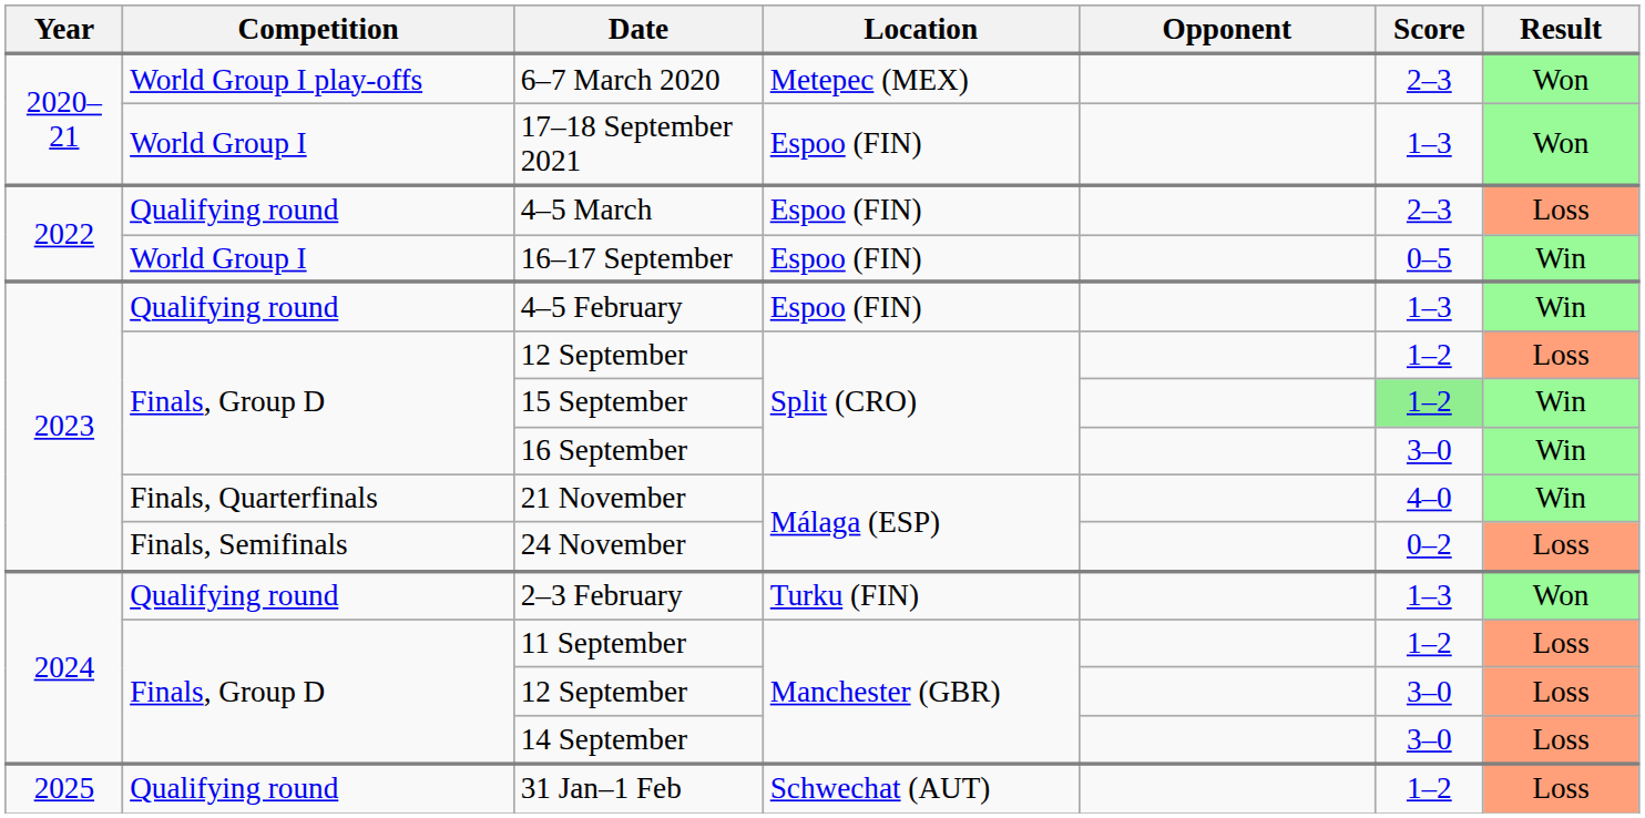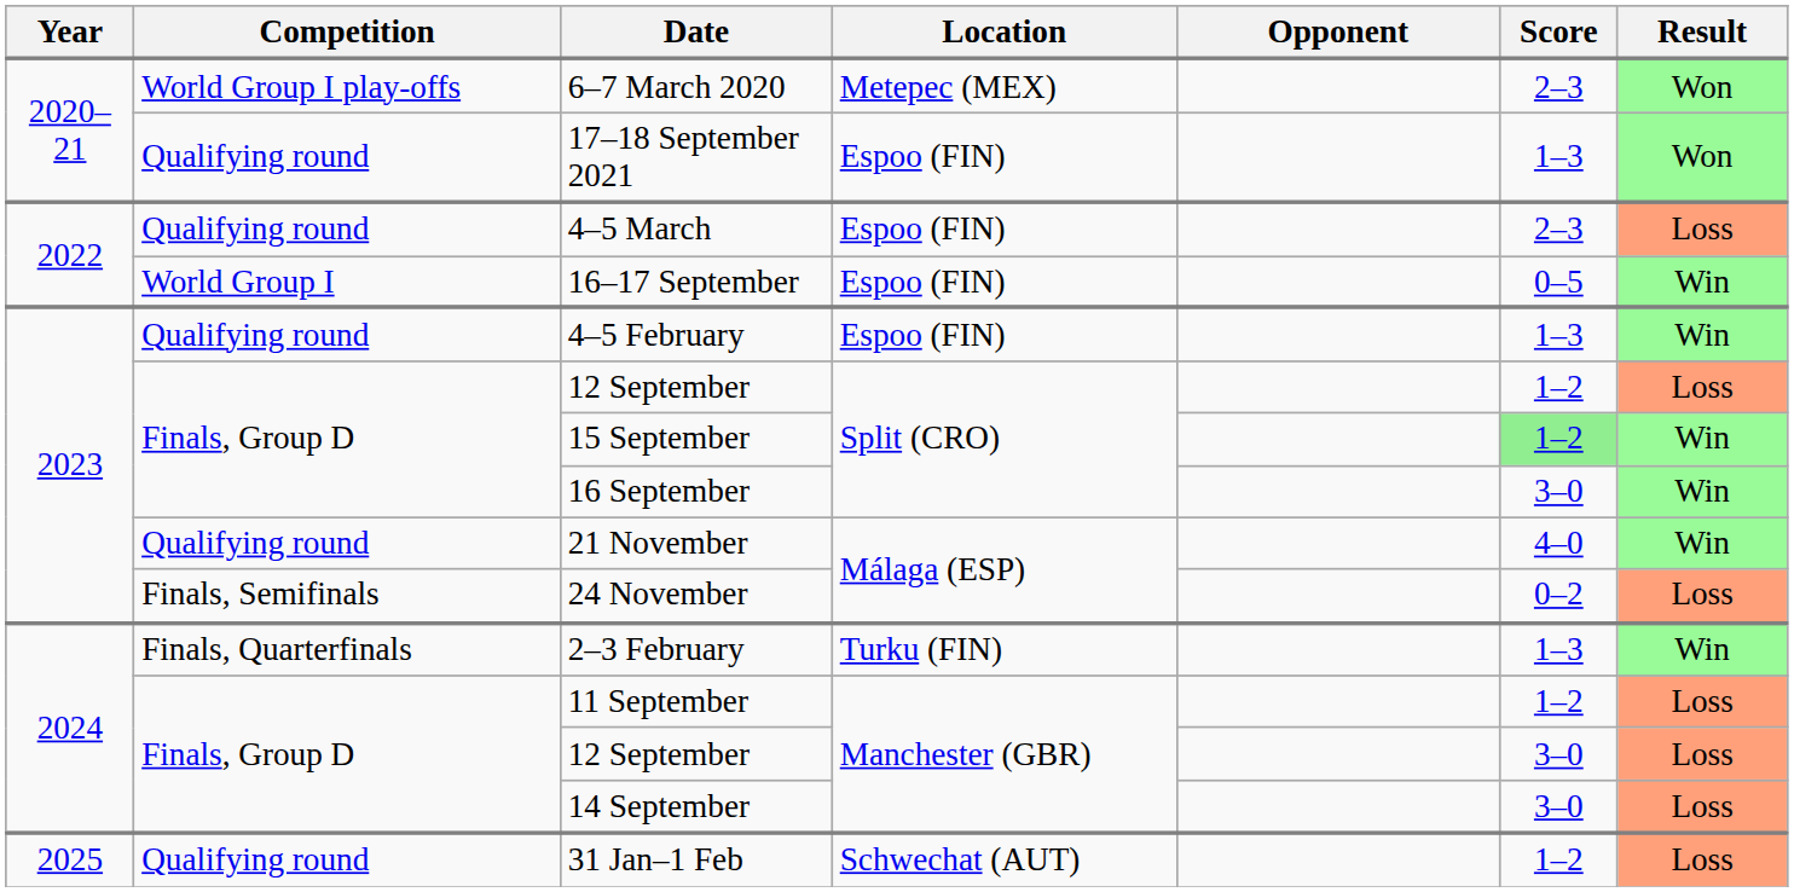17–18 September 2021 | Competition: World Group I -> Qualifying round
21 November | Competition: Finals, Quarterfinals -> Qualifying round
2–3 February | Competition: Qualifying round -> Finals, Quarterfinals
2–3 February | Result: Won -> Win
